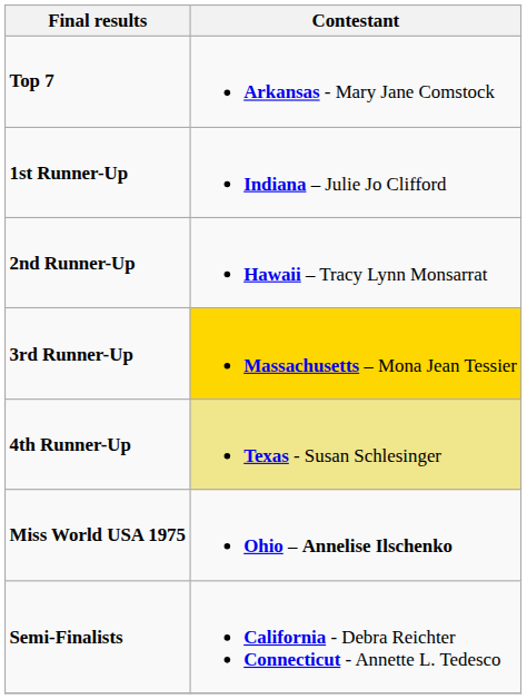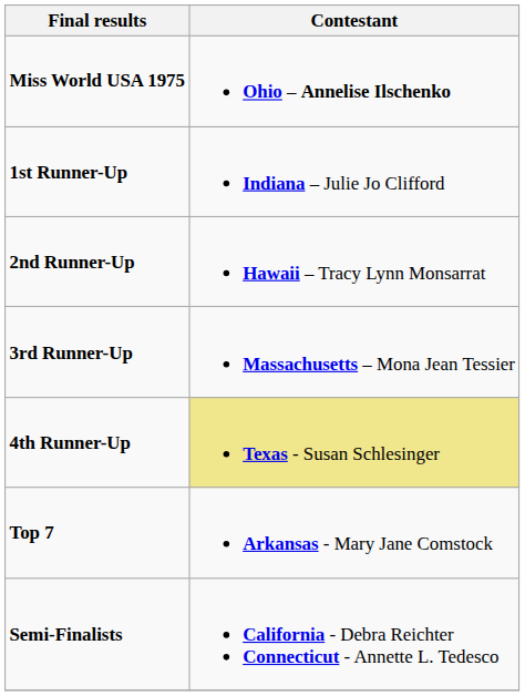rows swapped: Miss World USA 1975 <-> Top 7
3rd Runner-Up | Contestant: gold background -> no background
